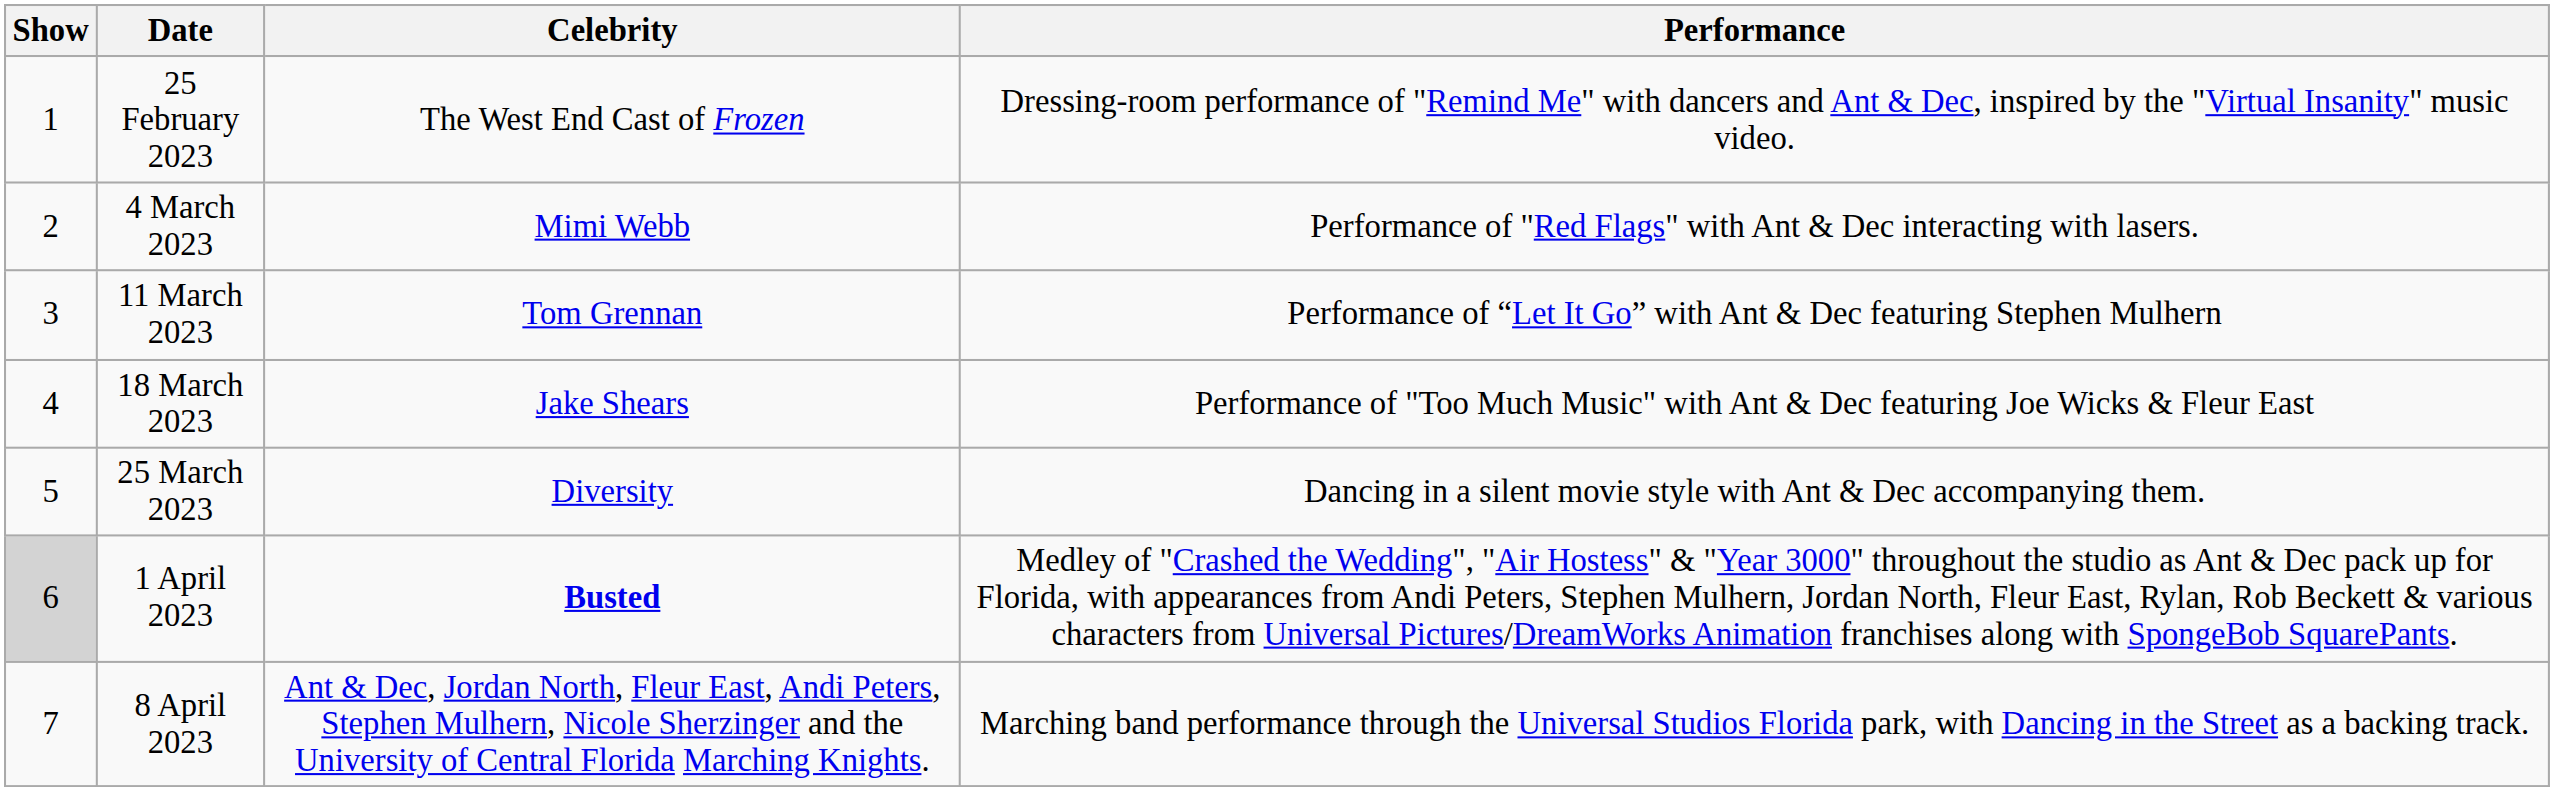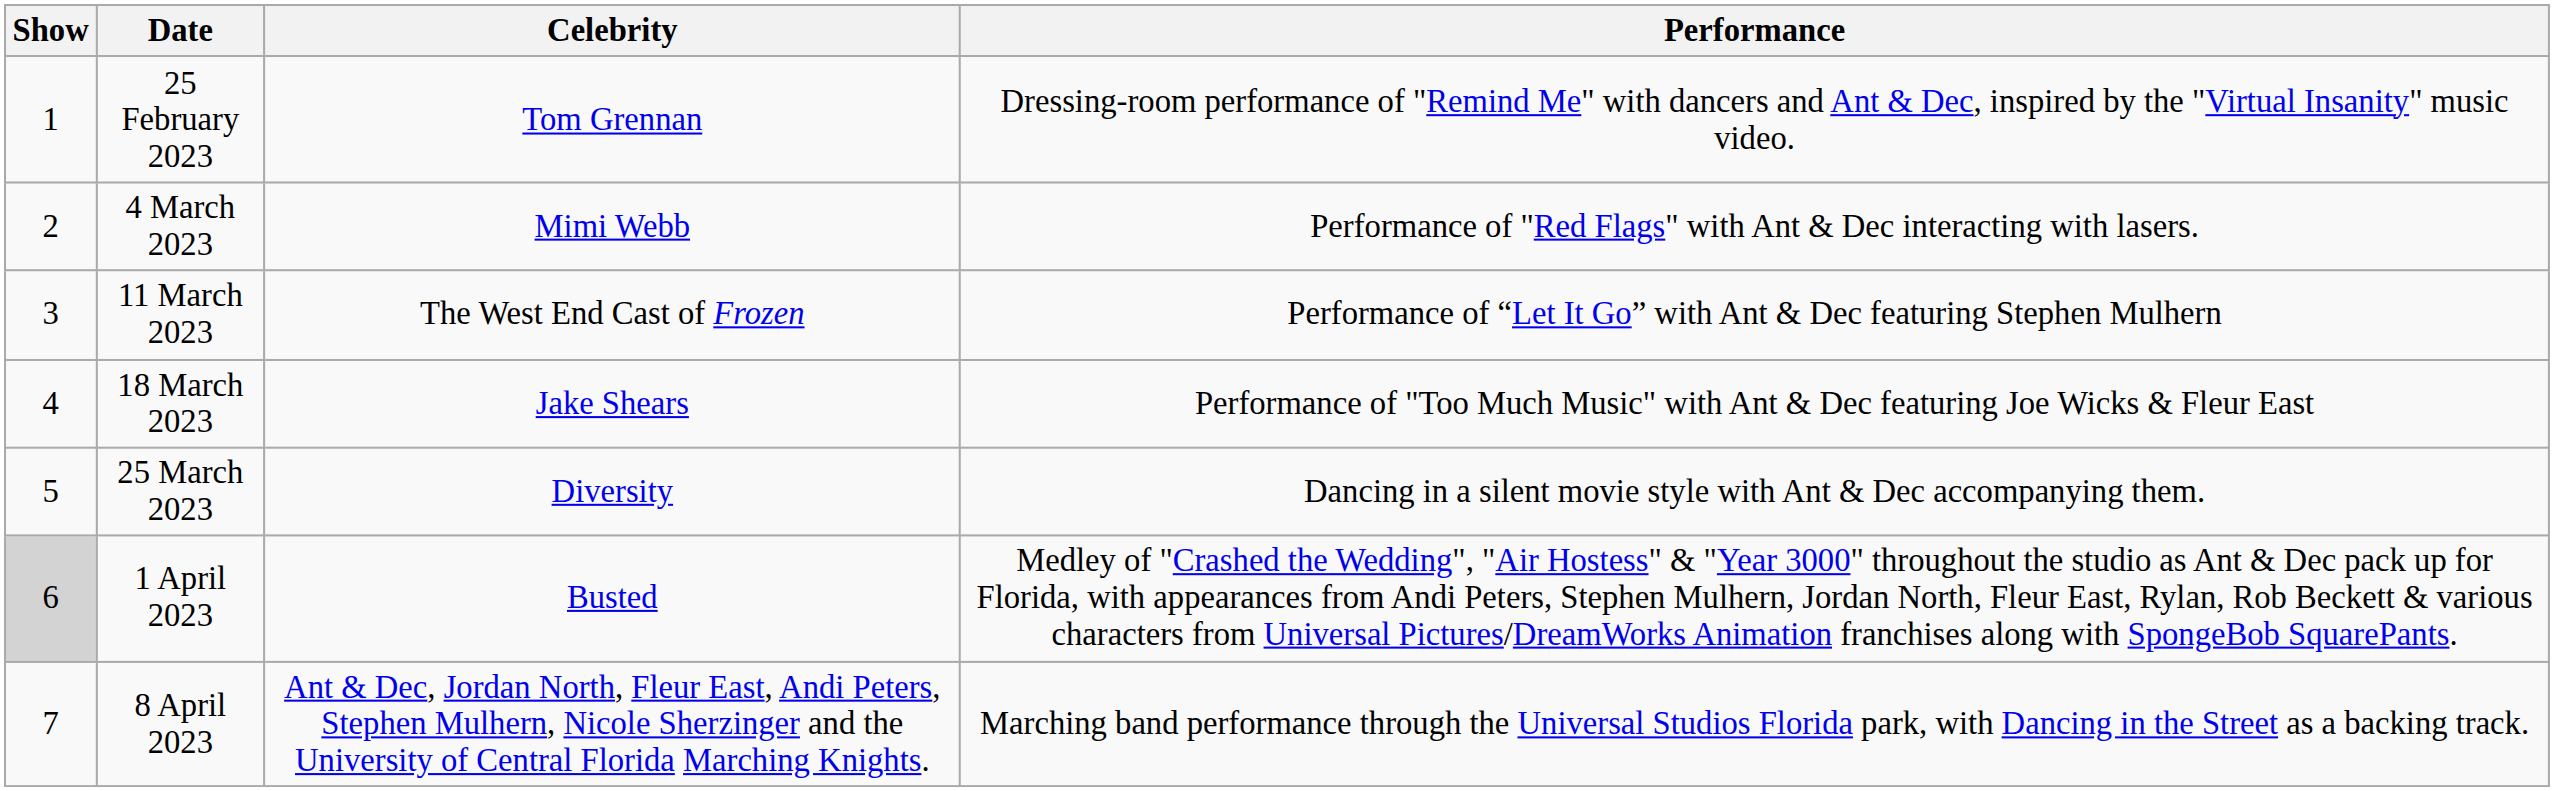25 February 2023 | Celebrity: The West End Cast of Frozen -> Tom Grennan
11 March 2023 | Celebrity: Tom Grennan -> The West End Cast of Frozen
1 April 2023 | Celebrity: bold -> normal
